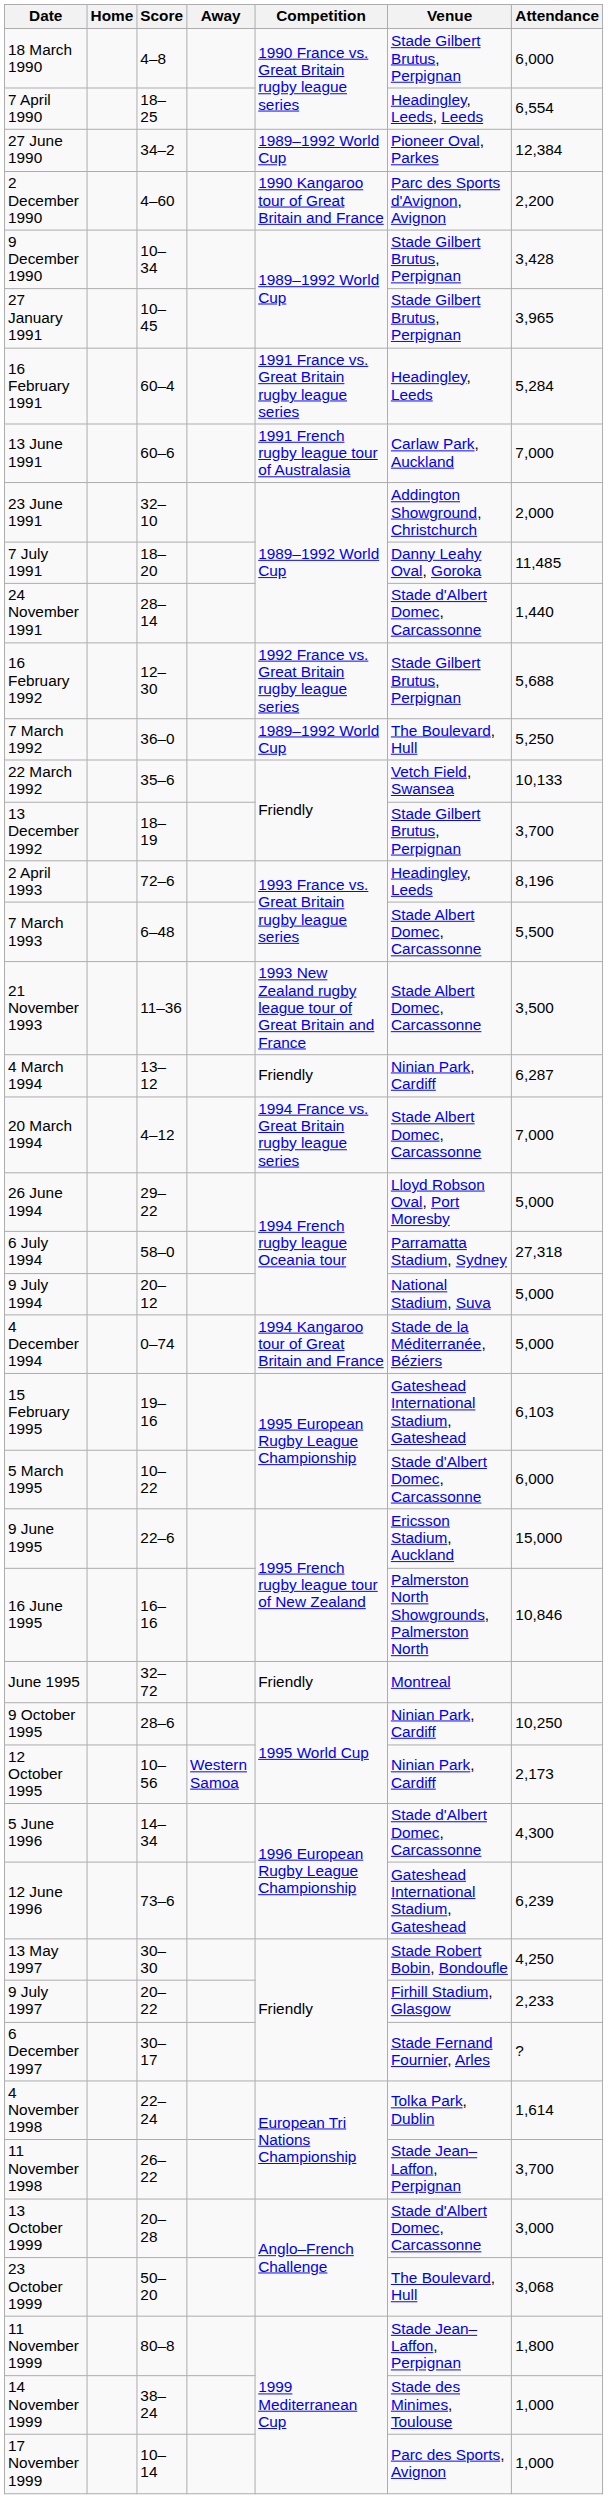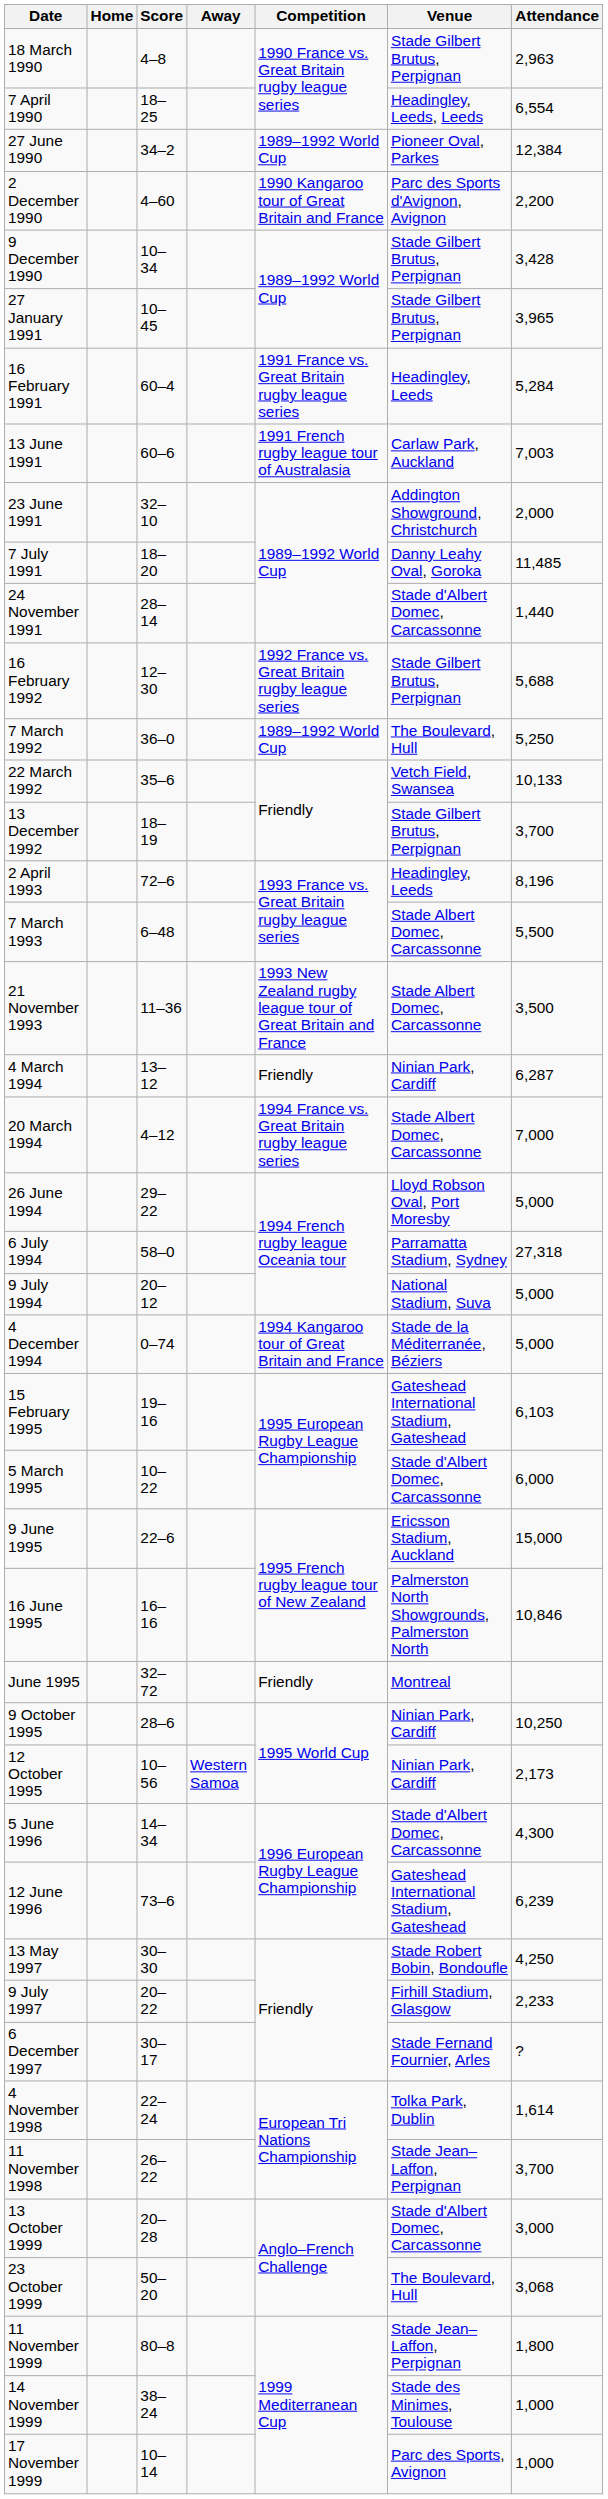18 March 1990 | Attendance: 6,000 -> 2,963
13 June 1991 | Attendance: 7,000 -> 7,003
